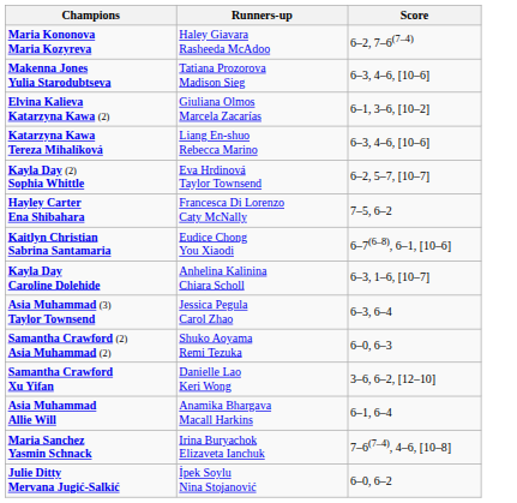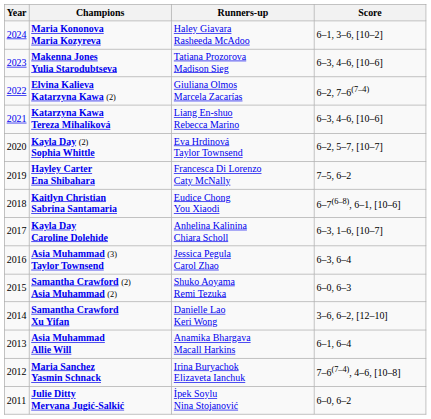+ column: Year | 2024 | 2023 | 2022 | 2021 | 2020 | 2019 | 2018 | 2017 | 2016 | 2015 | 2014 | 2013 | 2012 | 2011
Maria Kononova Maria Kozyreva | Score: 6–2, 7–6(7–4) -> 6–1, 3–6, [10–2]
Elvina Kalieva Katarzyna Kawa (2) | Score: 6–1, 3–6, [10–2] -> 6–2, 7–6(7–4)
